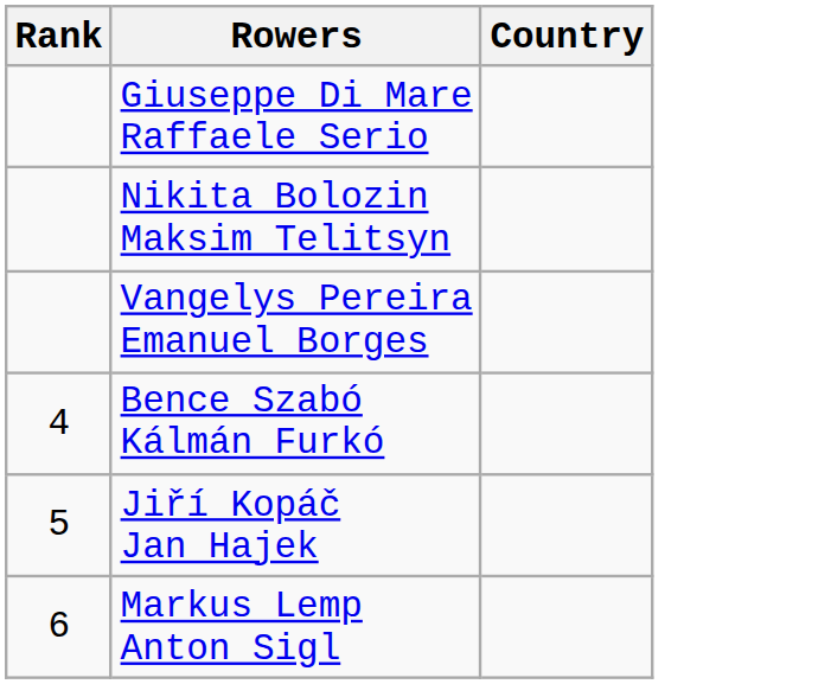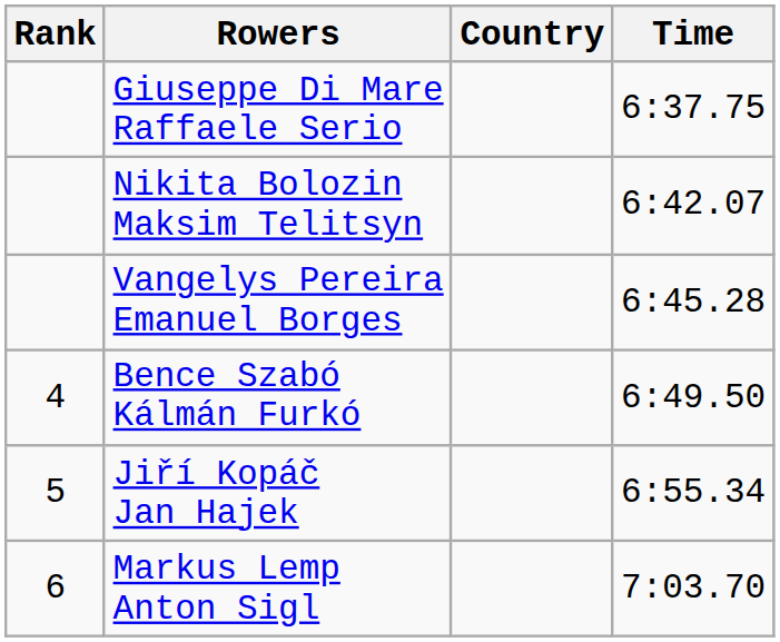+ column: Time | 6:37.75 | 6:42.07 | 6:45.28 | 6:49.50 | 6:55.34 | 7:03.70
